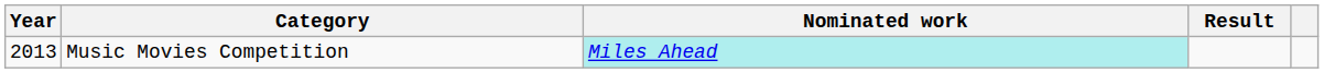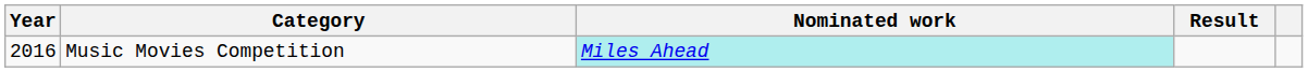Music Movies Competition | Year: 2013 -> 2016
